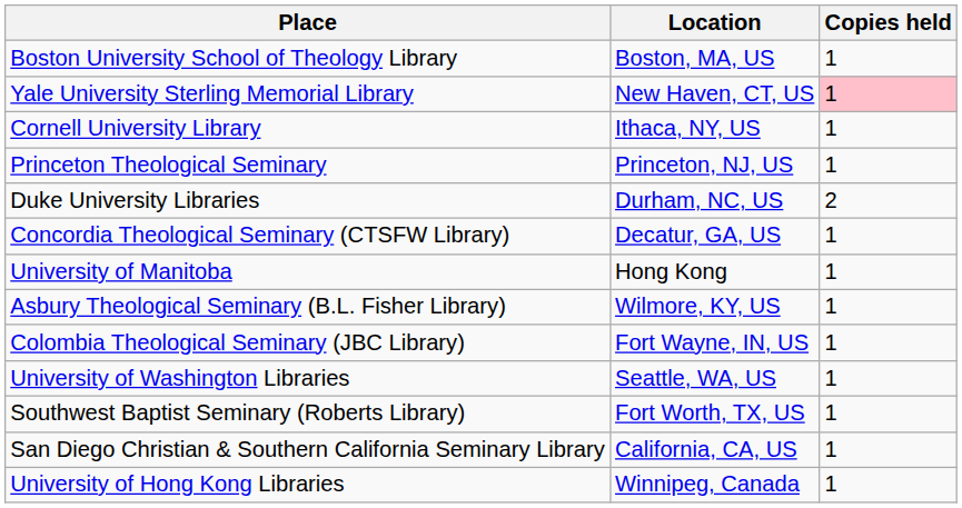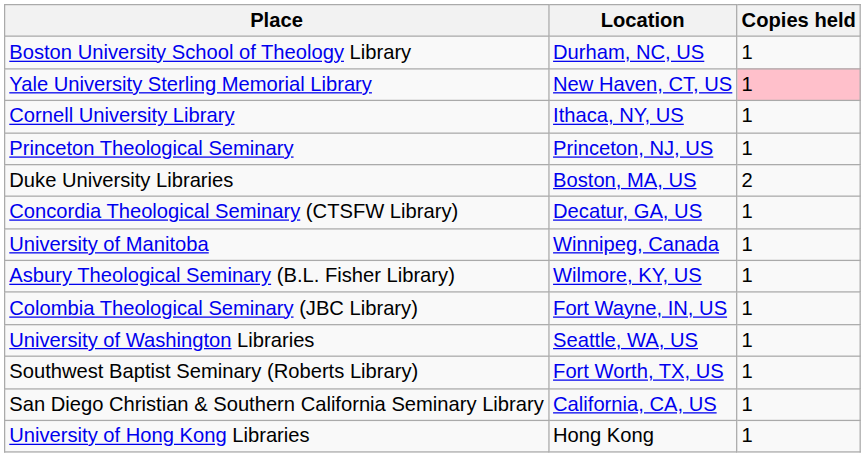Boston University School of Theology Library | Location: Boston, MA, US -> Durham, NC, US
Duke University Libraries | Location: Durham, NC, US -> Boston, MA, US
University of Manitoba | Location: Hong Kong -> Winnipeg, Canada
University of Hong Kong Libraries | Location: Winnipeg, Canada -> Hong Kong
